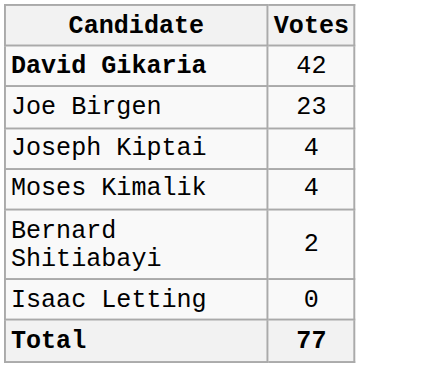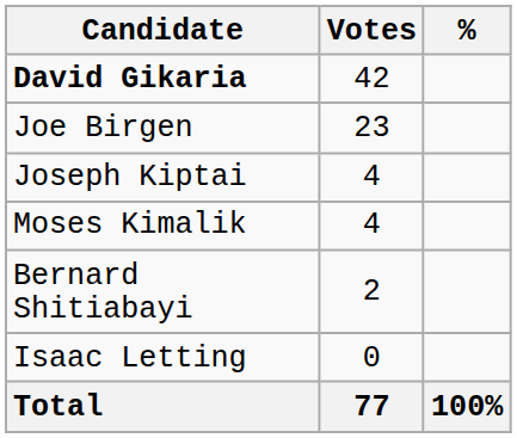+ column: % | 100%
